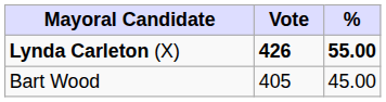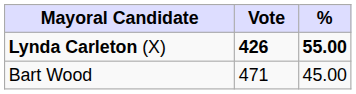Bart Wood | Vote: 405 -> 471
